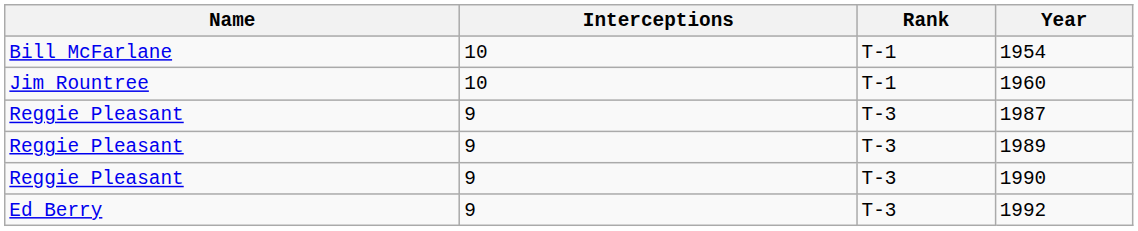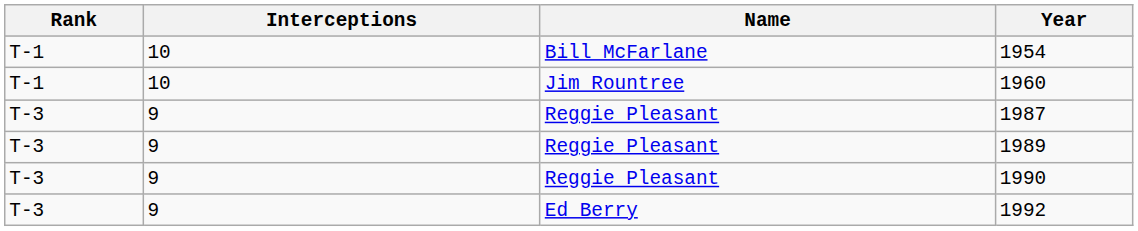columns swapped: Rank <-> Name
